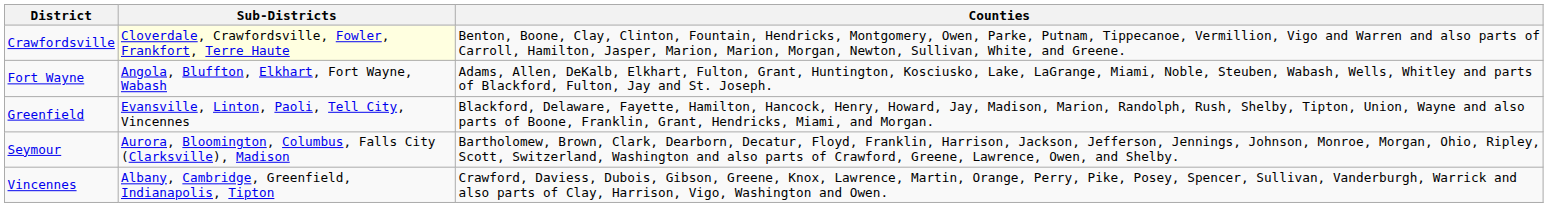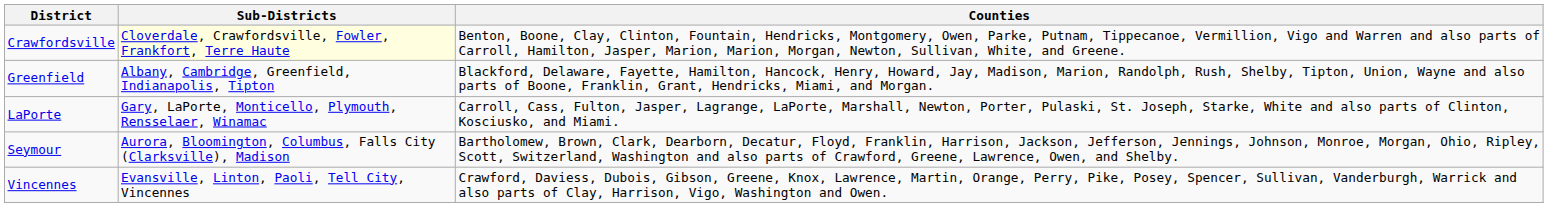- row: Fort Wayne | Angola, Bluffton, Elkhart, Fort Wayne, Wabash | Adams, Allen, DeKalb, Elkhart, Fulton, Grant, Huntington, Kosciusko, Lake, LaGrange, Miami, Noble, Steuben, Wabash, Wells, Whitley and parts of Blackford, Fulton, Jay and St. Joseph.
Greenfield | Sub-Districts: Evansville, Linton, Paoli, Tell City, Vincennes -> Albany, Cambridge, Greenfield, Indianapolis, Tipton
+ row: LaPorte | Gary, LaPorte, Monticello, Plymouth, Rensselaer, Winamac | Carroll, Cass, Fulton, Jasper, Lagrange, LaPorte, Marshall, Newton, Porter, Pulaski, St. Joseph, Starke, White and also parts of Clinton, Kosciusko, and Miami.
Vincennes | Sub-Districts: Albany, Cambridge, Greenfield, Indianapolis, Tipton -> Evansville, Linton, Paoli, Tell City, Vincennes
